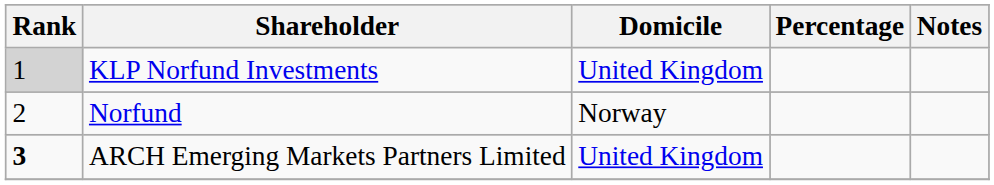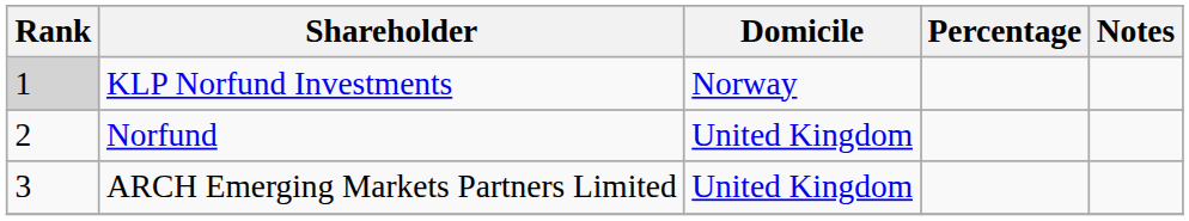KLP Norfund Investments | Domicile: United Kingdom -> Norway
Norfund | Domicile: Norway -> United Kingdom
ARCH Emerging Markets Partners Limited | Rank: bold -> normal
